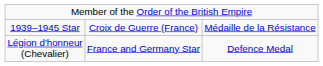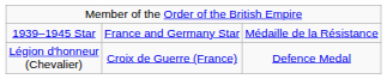1939–1945 Star | column 2: Croix de Guerre (France) -> France and Germany Star
Légion d'honneur (Chevalier) | column 2: France and Germany Star -> Croix de Guerre (France)
